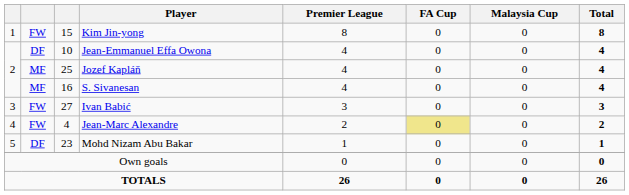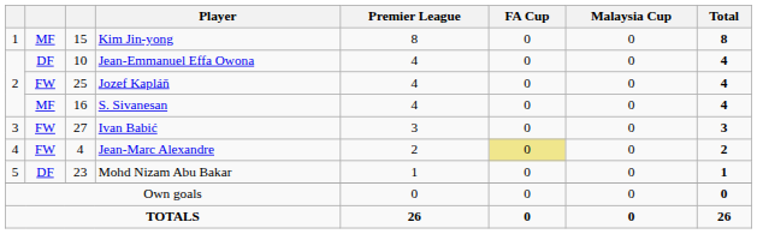Kim Jin-yong | column 2: FW -> MF
Jozef Kapláň | column 2: MF -> FW
